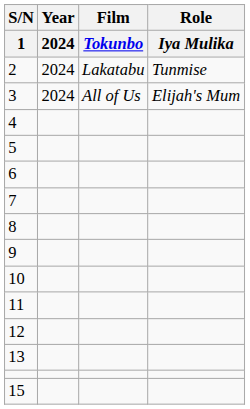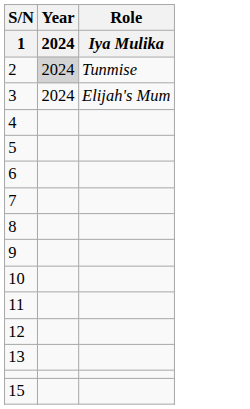- column: Film | Tokunbo | Lakatabu | All of Us
2 | Year / 2024: no background -> lightgrey background
